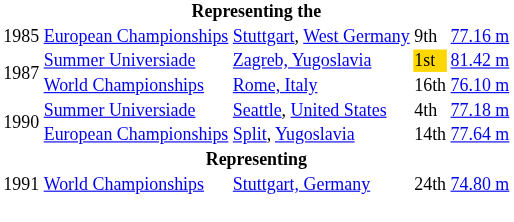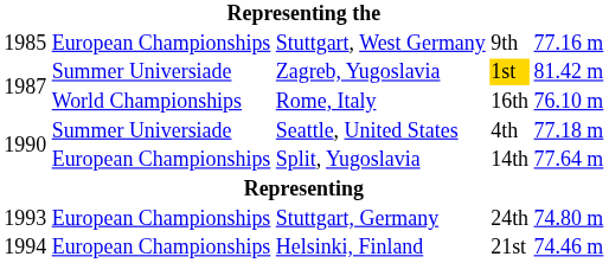Stuttgart, Germany | column 1: 1991 -> 1993
Stuttgart, Germany | column 2: World Championships -> European Championships
+ row: 1994 | European Championships | Helsinki, Finland | 21st | 74.46 m
